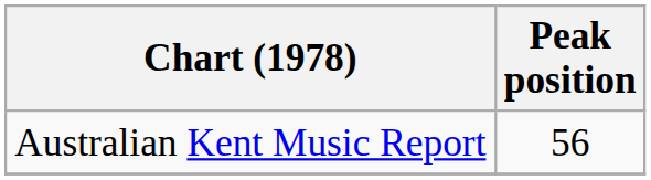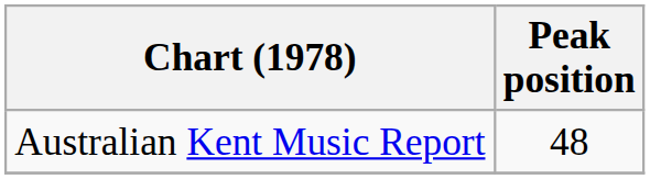Australian Kent Music Report | Peak position: 56 -> 48
